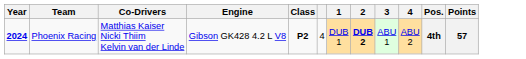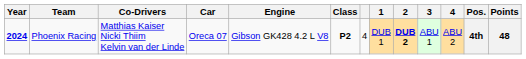+ column: Car | Oreca 07
Phoenix Racing | Points: 57 -> 48
